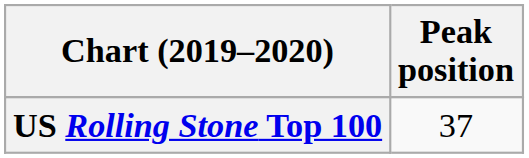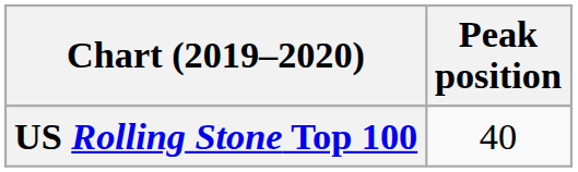US Rolling Stone Top 100 | Peak position: 37 -> 40
